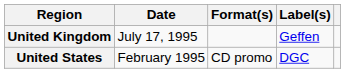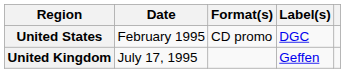rows swapped: United States <-> United Kingdom
